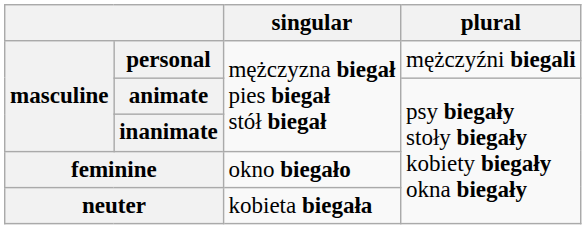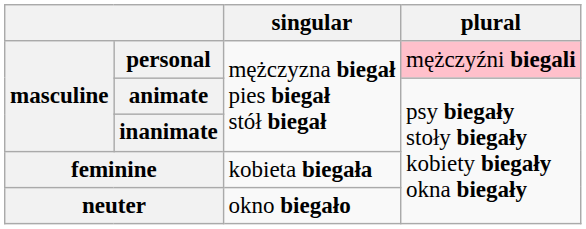personal | plural: no background -> pink background
feminine | singular: okno biegało -> kobieta biegała
neuter | singular: kobieta biegała -> okno biegało
